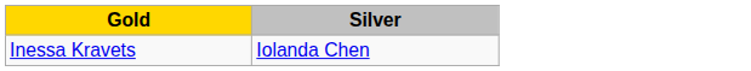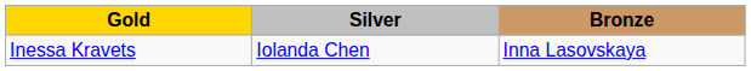+ column: Bronze | Inna Lasovskaya
